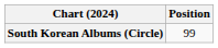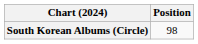South Korean Albums (Circle) | Position: 99 -> 98
